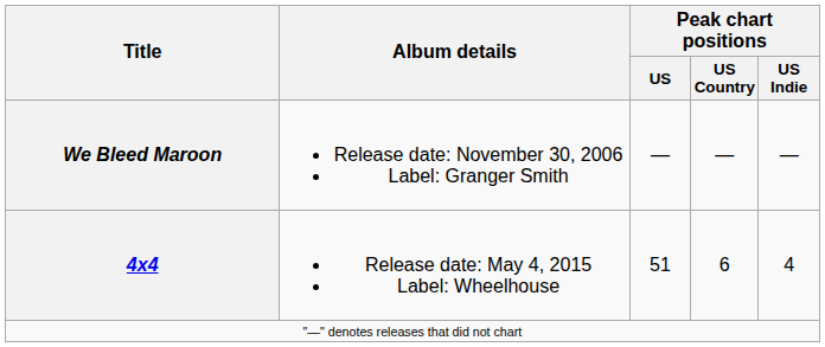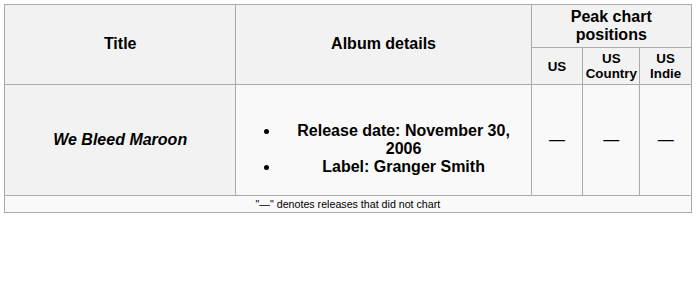We Bleed Maroon | Album details: normal -> bold
- row: 4x4 | Release date: May 4, 2015 Label: Wheelhouse | 51 | 6 | 4
